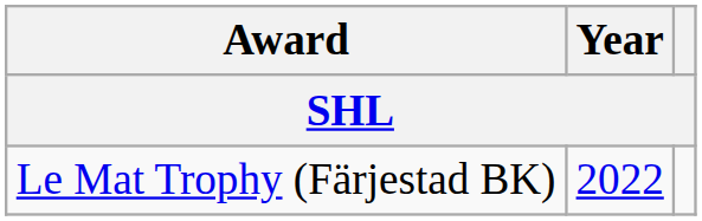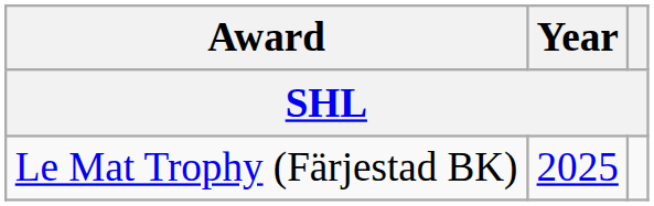Le Mat Trophy (Färjestad BK) | Year: 2022 -> 2025
